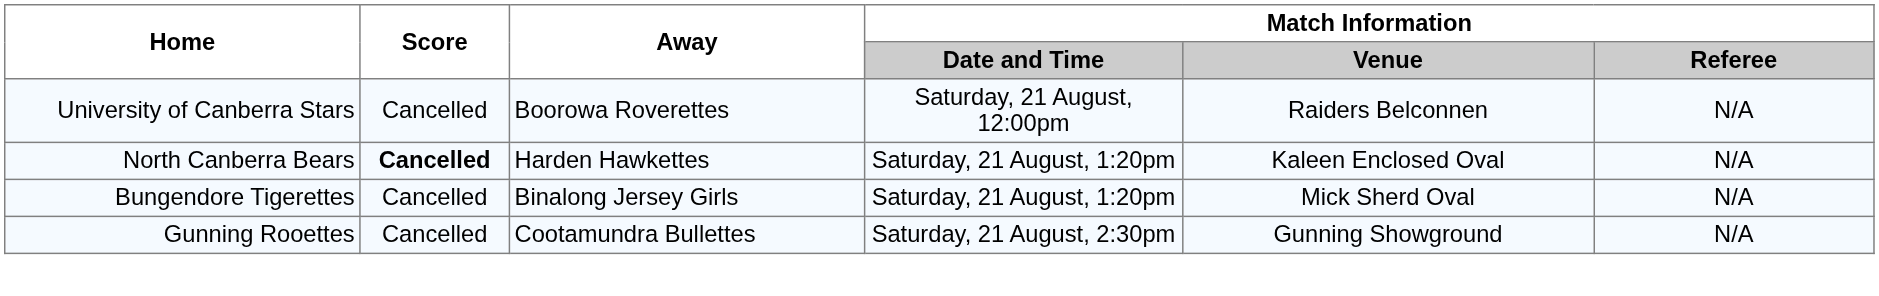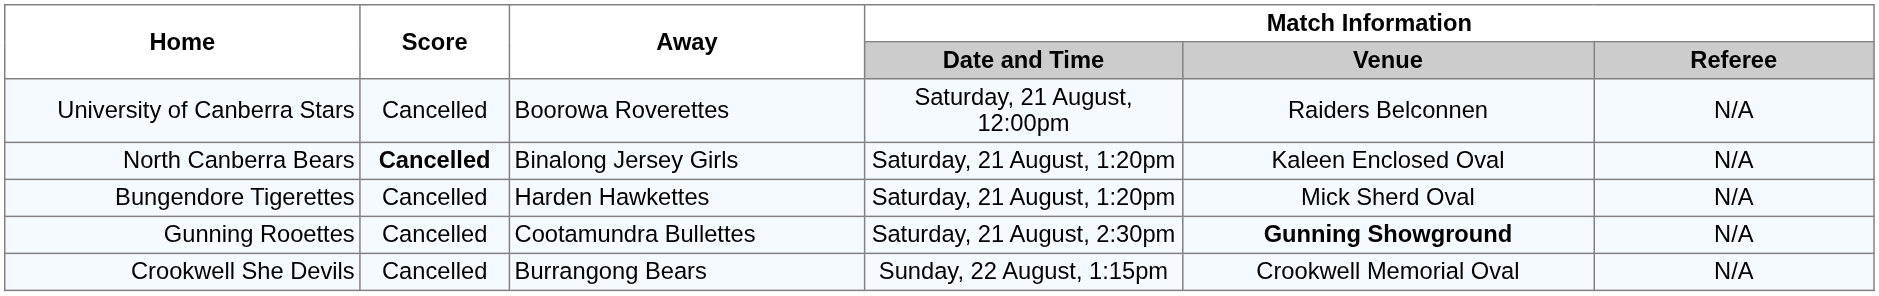North Canberra Bears | Away: Harden Hawkettes -> Binalong Jersey Girls
Bungendore Tigerettes | Away: Binalong Jersey Girls -> Harden Hawkettes
Gunning Rooettes | Match Information / Venue: normal -> bold
+ row: Crookwell She Devils | Cancelled | Burrangong Bears | Sunday, 22 August, 1:15pm | Crookwell Memorial Oval | N/A
